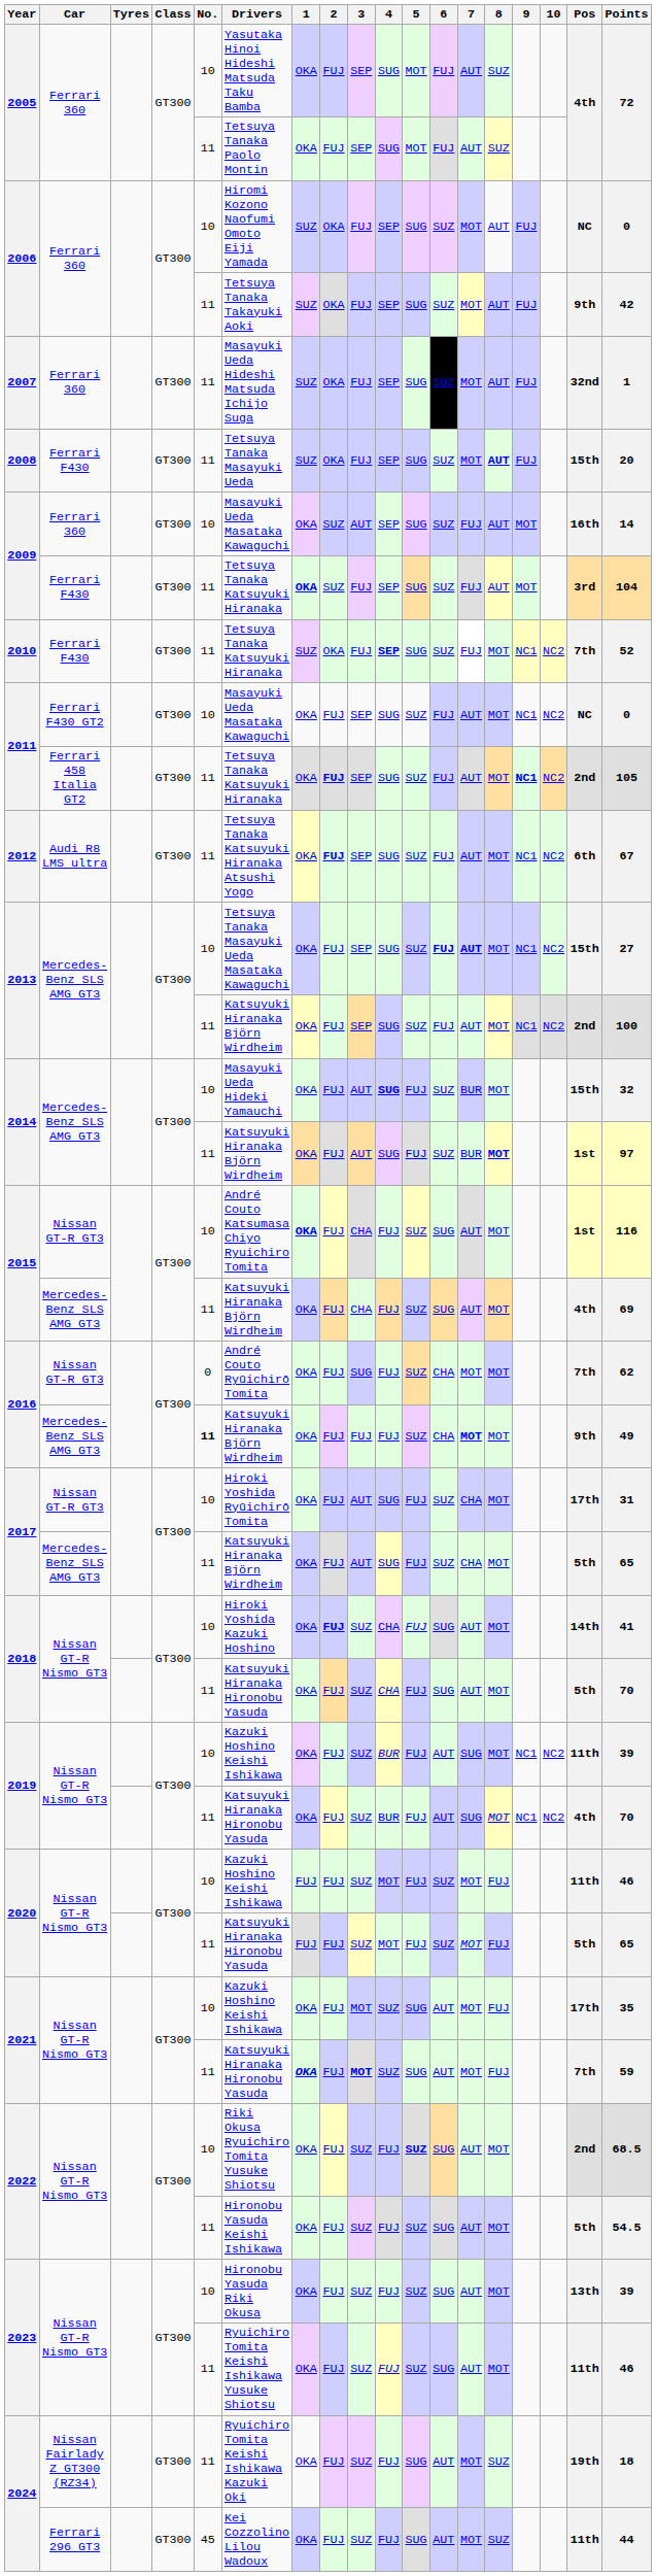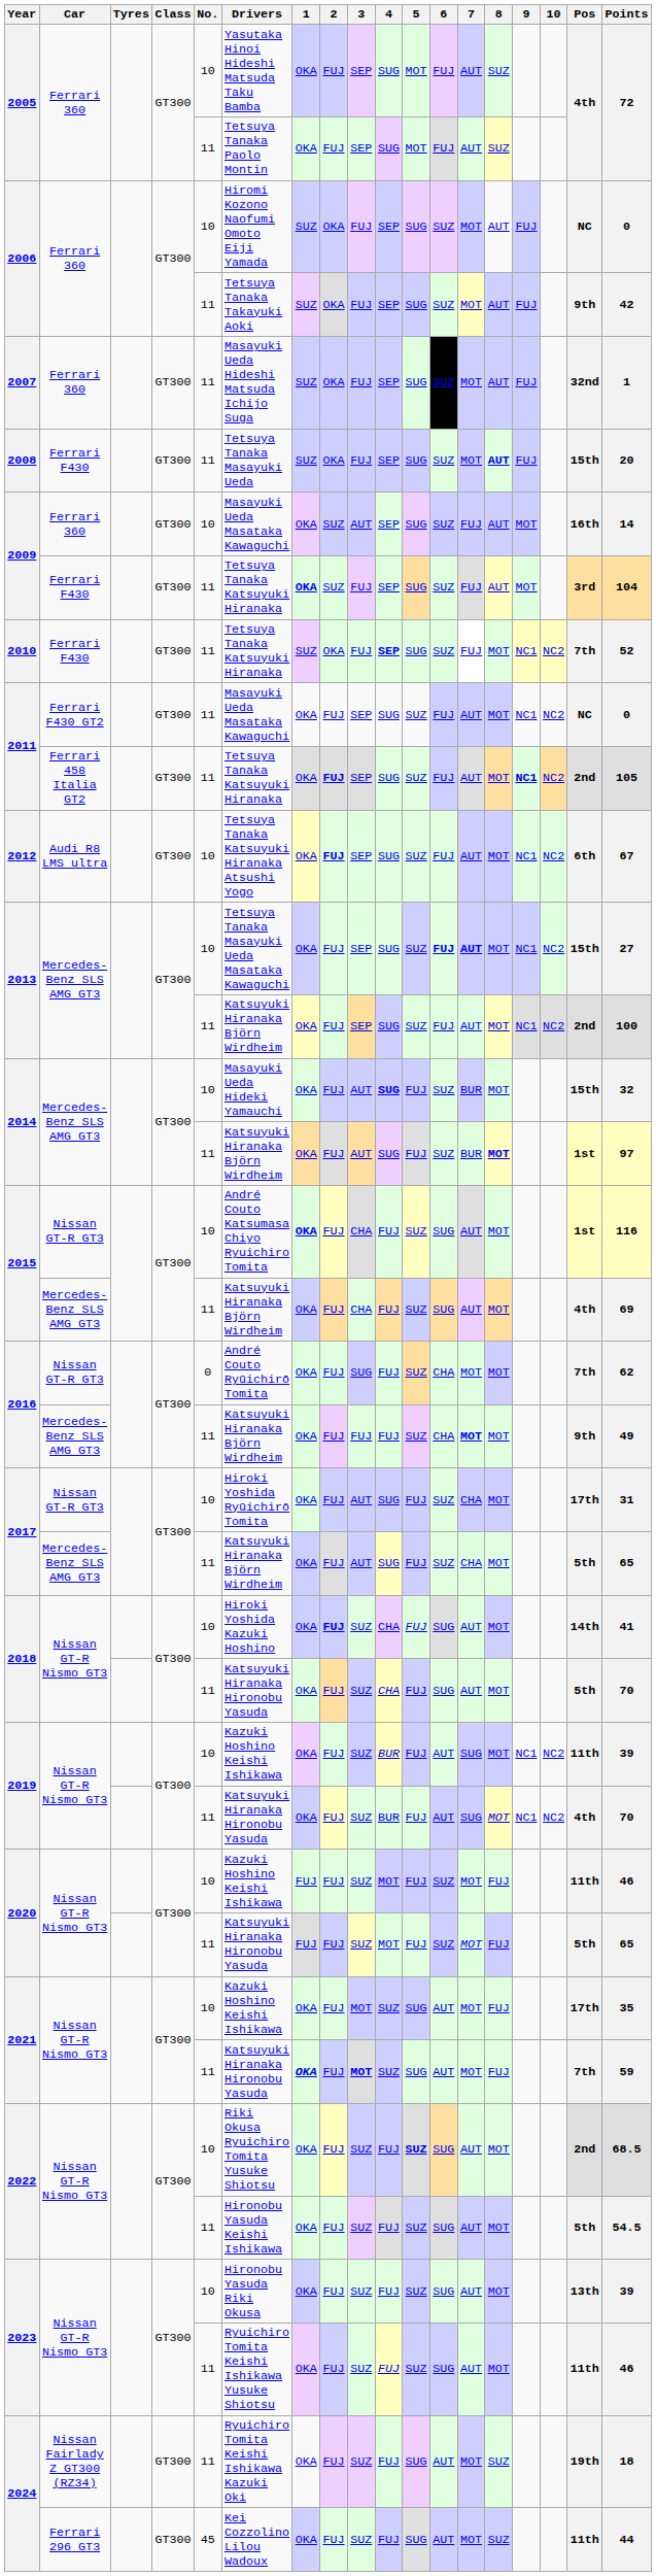2011 / Ferrari F430 GT2 | No.: 10 -> 11
2012 | No.: 11 -> 10
2016 / Mercedes-Benz SLS AMG GT3 | No.: bold -> normal
